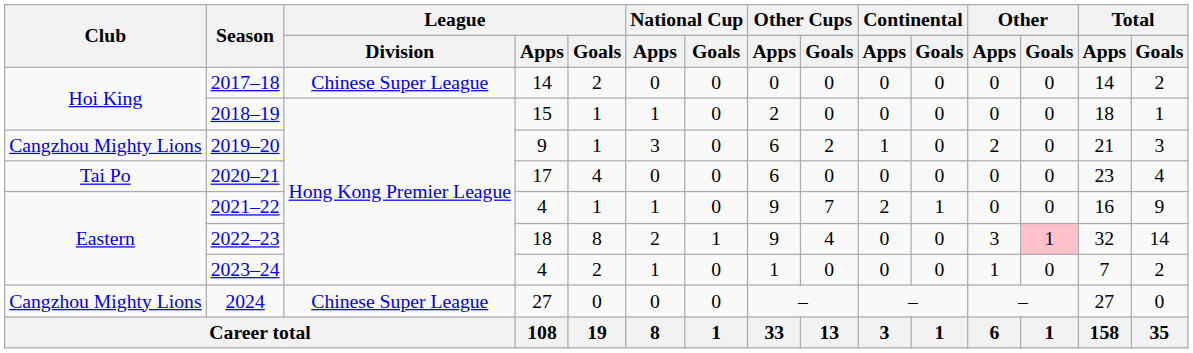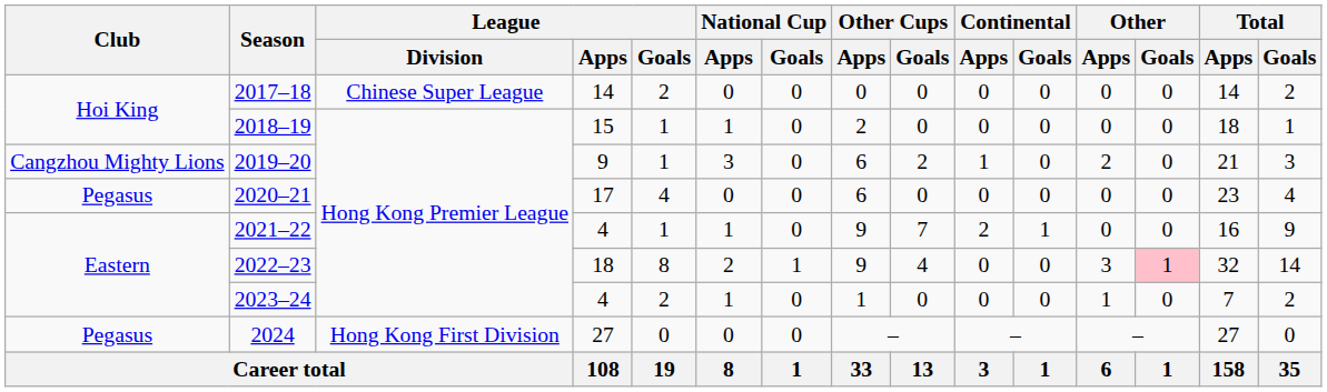2020–21 | Club: Tai Po -> Pegasus
2024 | Club: Cangzhou Mighty Lions -> Pegasus
2024 | League / Division: Chinese Super League -> Hong Kong First Division
